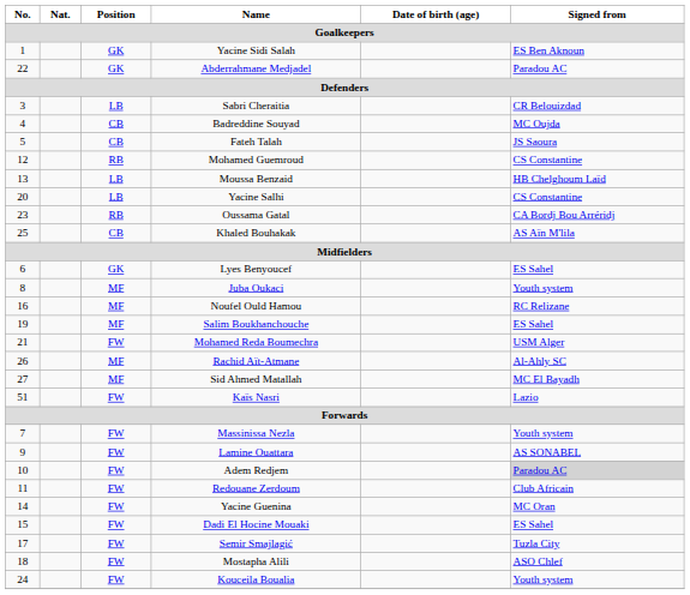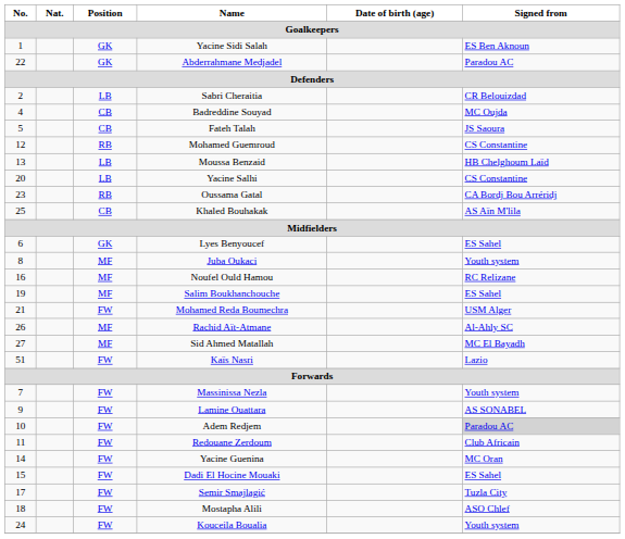Sabri Cheraitia | No.: 3 -> 2
